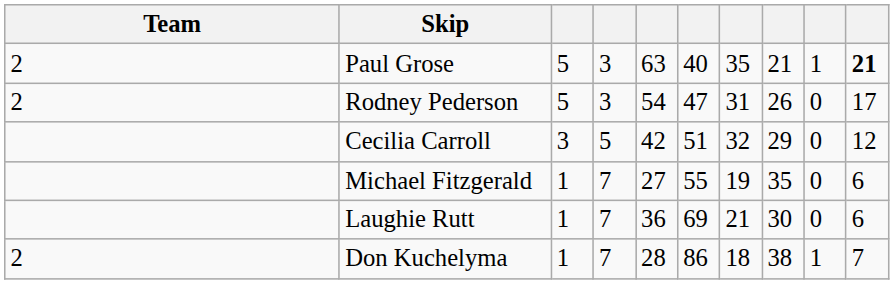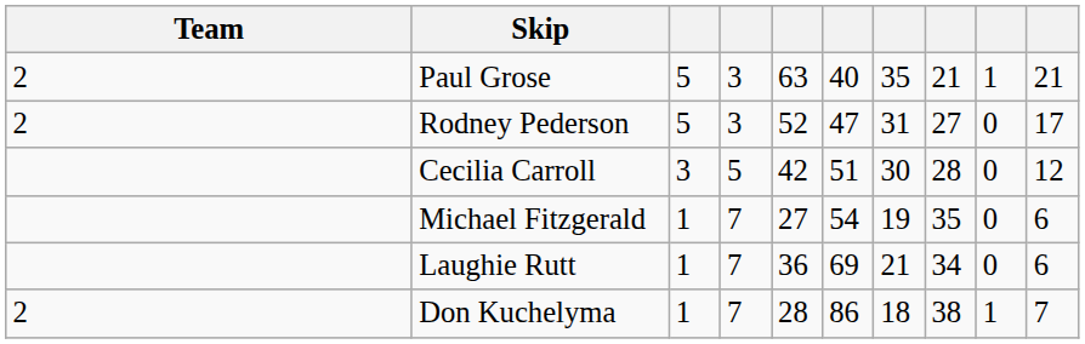Paul Grose | column 10: bold -> normal
Rodney Pederson | column 5: 54 -> 52
Rodney Pederson | column 8: 26 -> 27
Cecilia Carroll | column 7: 32 -> 30
Cecilia Carroll | column 8: 29 -> 28
Michael Fitzgerald | column 6: 55 -> 54
Laughie Rutt | column 8: 30 -> 34
